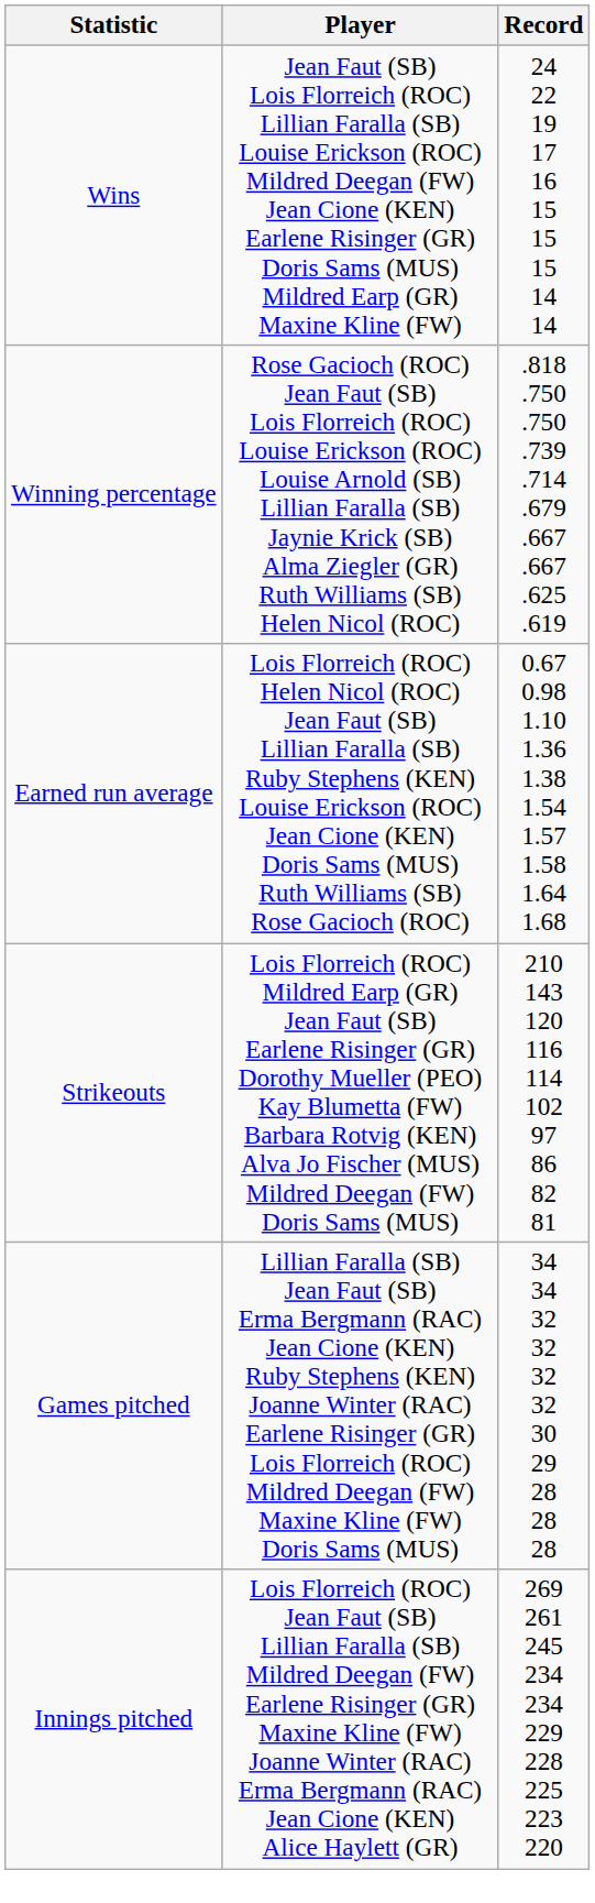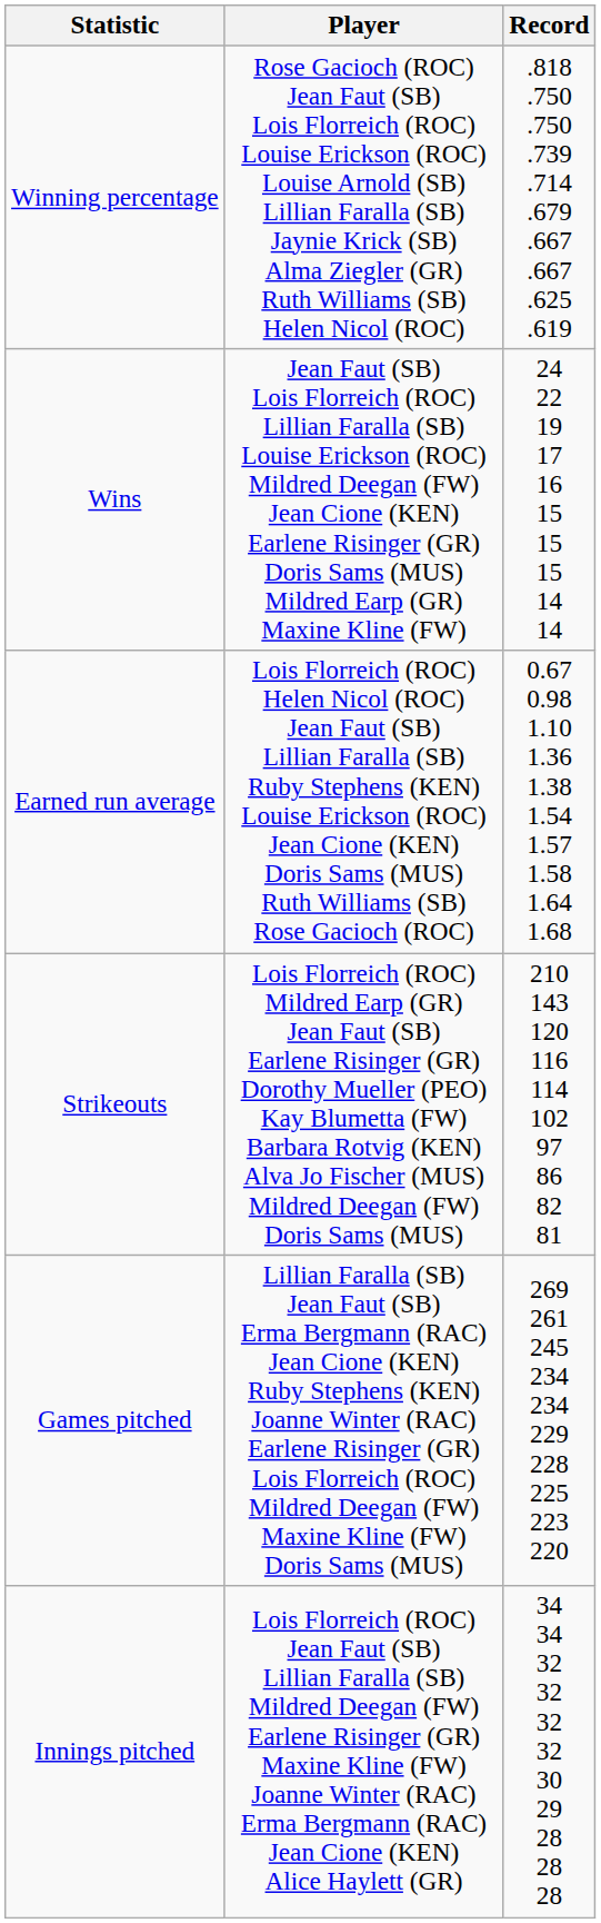rows swapped: Wins <-> Winning percentage
Games pitched | Record: 34 34 32 32 32 32 30 29 28 28 28 -> 269 261 245 234 234 229 228 225 223 220
Innings pitched | Record: 269 261 245 234 234 229 228 225 223 220 -> 34 34 32 32 32 32 30 29 28 28 28
